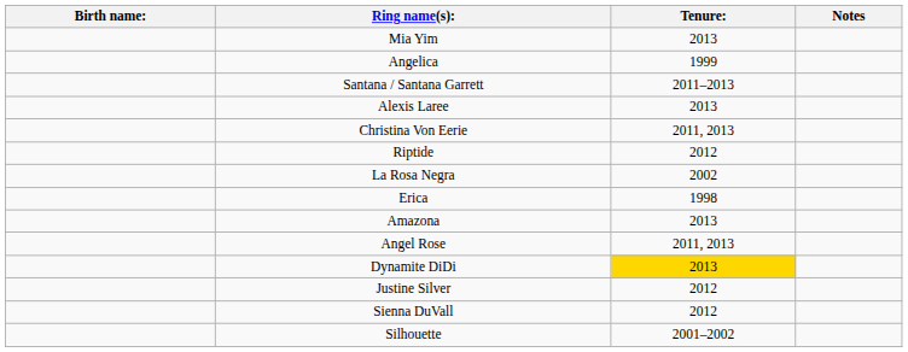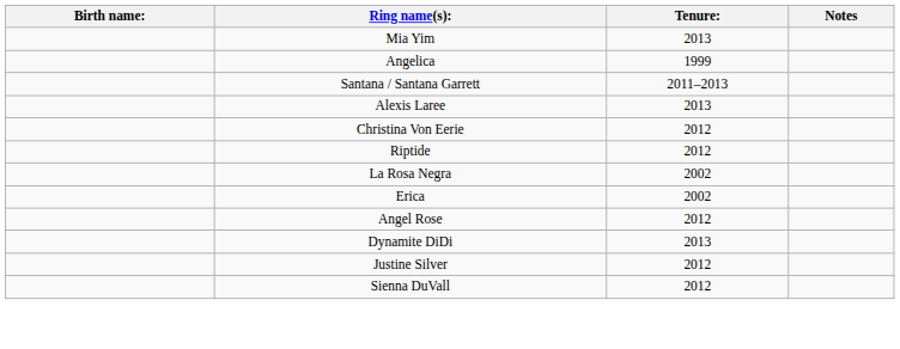Christina Von Eerie | Tenure:: 2011, 2013 -> 2012
Erica | Tenure:: 1998 -> 2002
- row: Amazona | 2013
Angel Rose | Tenure:: 2011, 2013 -> 2012
Dynamite DiDi | Tenure:: gold background -> no background
- row: Silhouette | 2001–2002
